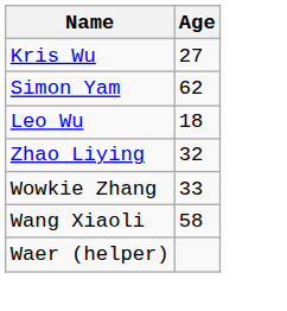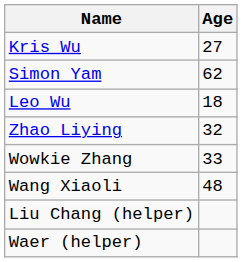Wang Xiaoli | Age: 58 -> 48
+ row: Liu Chang (helper)
